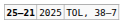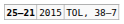TOL, 38–7 | column 2: 2025 -> 2015
